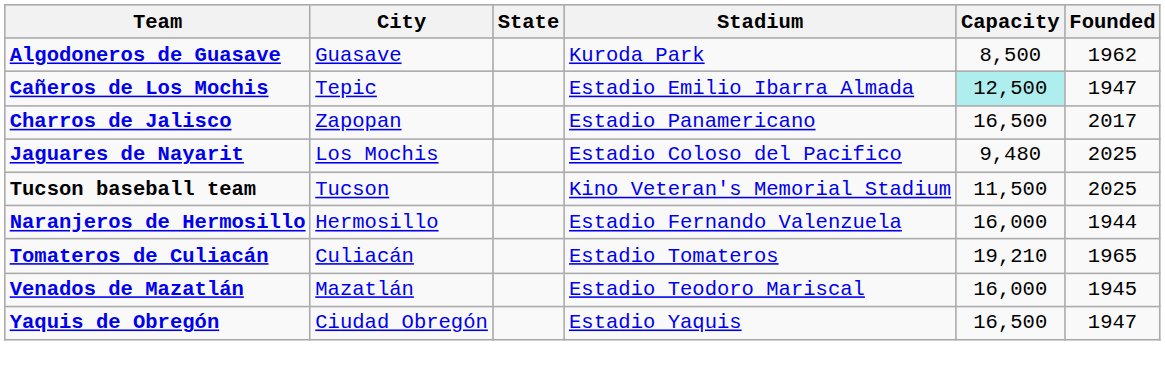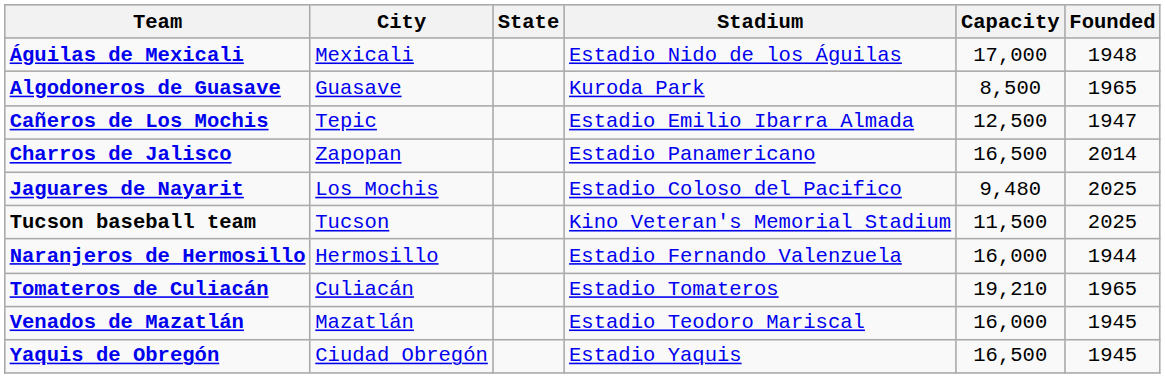+ row: Águilas de Mexicali | Mexicali | Estadio Nido de los Águilas | 17,000 | 1948
Algodoneros de Guasave | Founded: 1962 -> 1965
Cañeros de Los Mochis | Capacity: paleturquoise background -> no background
Charros de Jalisco | Founded: 2017 -> 2014
Yaquis de Obregón | Founded: 1947 -> 1945
